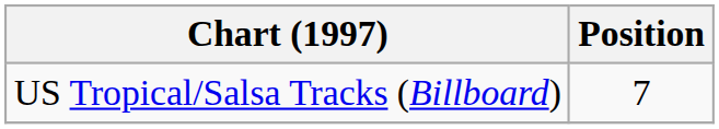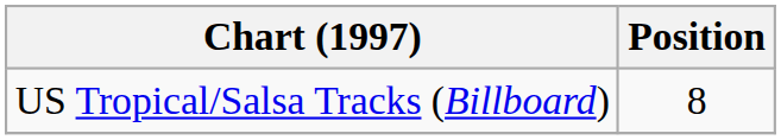US Tropical/Salsa Tracks (Billboard) | Position: 7 -> 8
